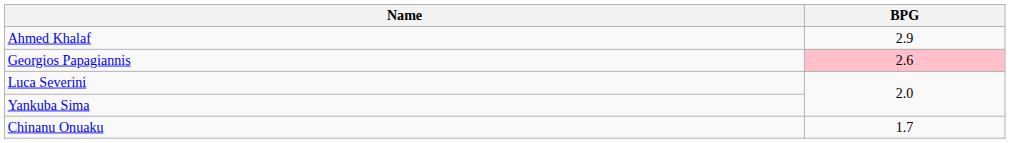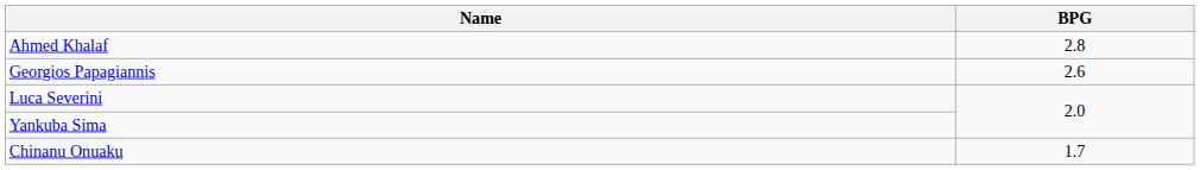Ahmed Khalaf | BPG: 2.9 -> 2.8
Georgios Papagiannis | BPG: pink background -> no background
